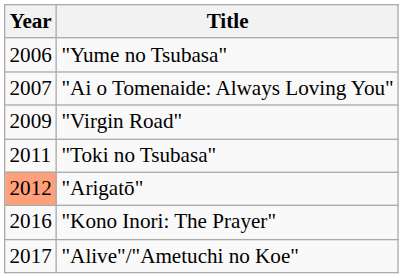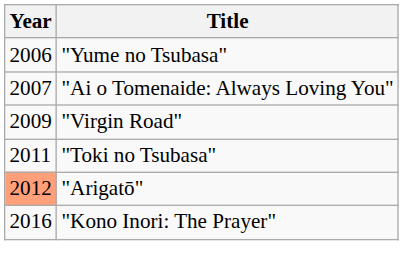- row: 2017 | "Alive"/"Ametuchi no Koe"
